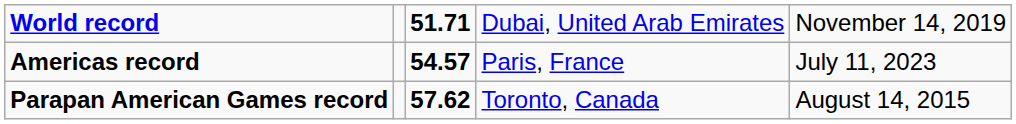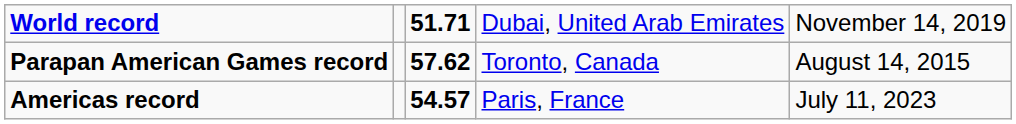rows swapped: Parapan American Games record <-> Americas record
